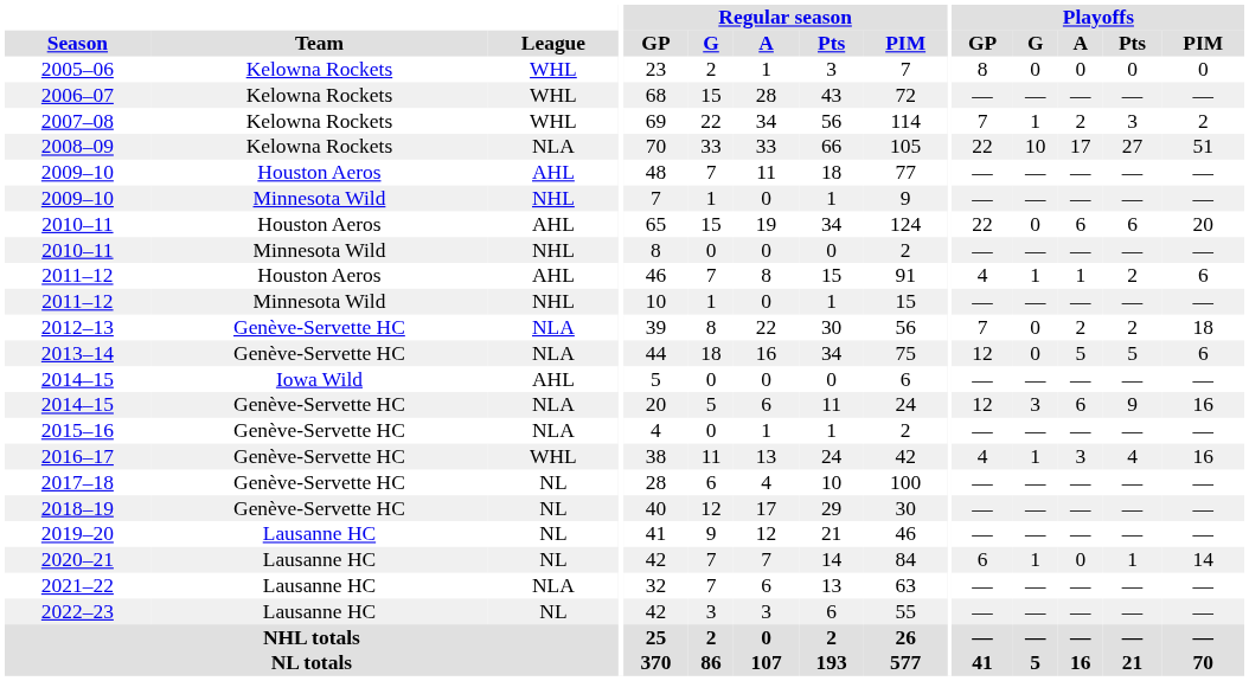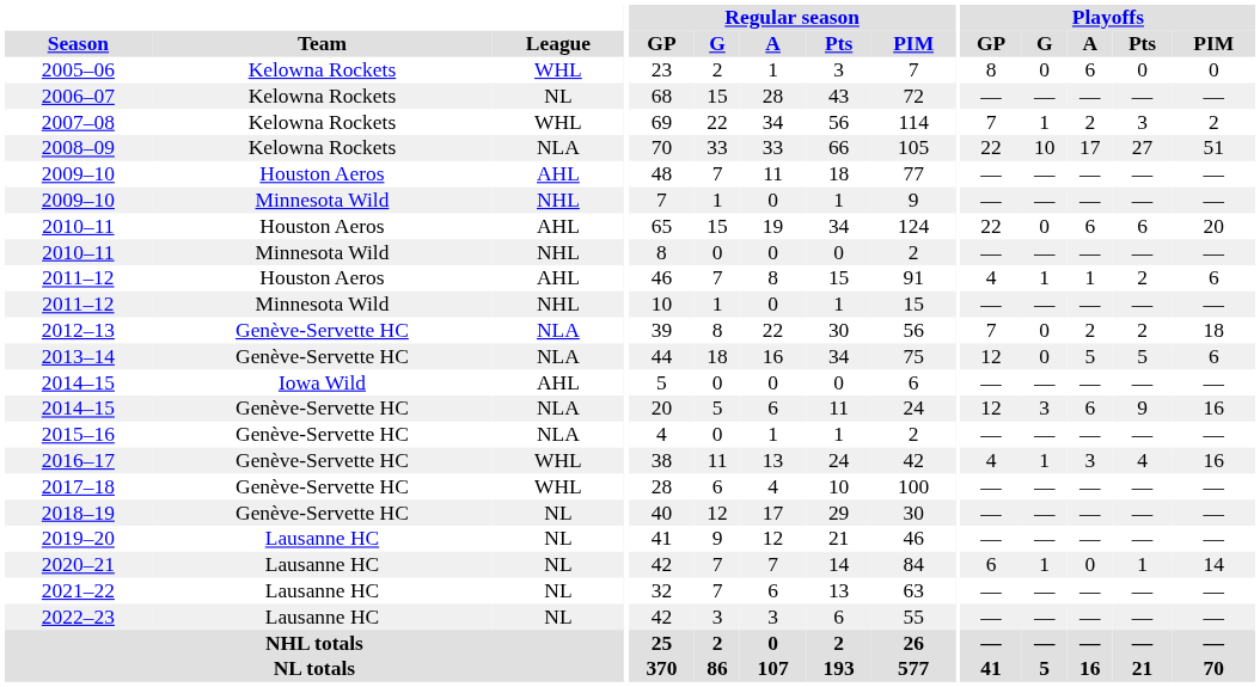2005–06 | Playoffs / A: 0 -> 6
2006–07 | League: WHL -> NL
2017–18 | League: NL -> WHL
2021–22 | League: NLA -> NL
